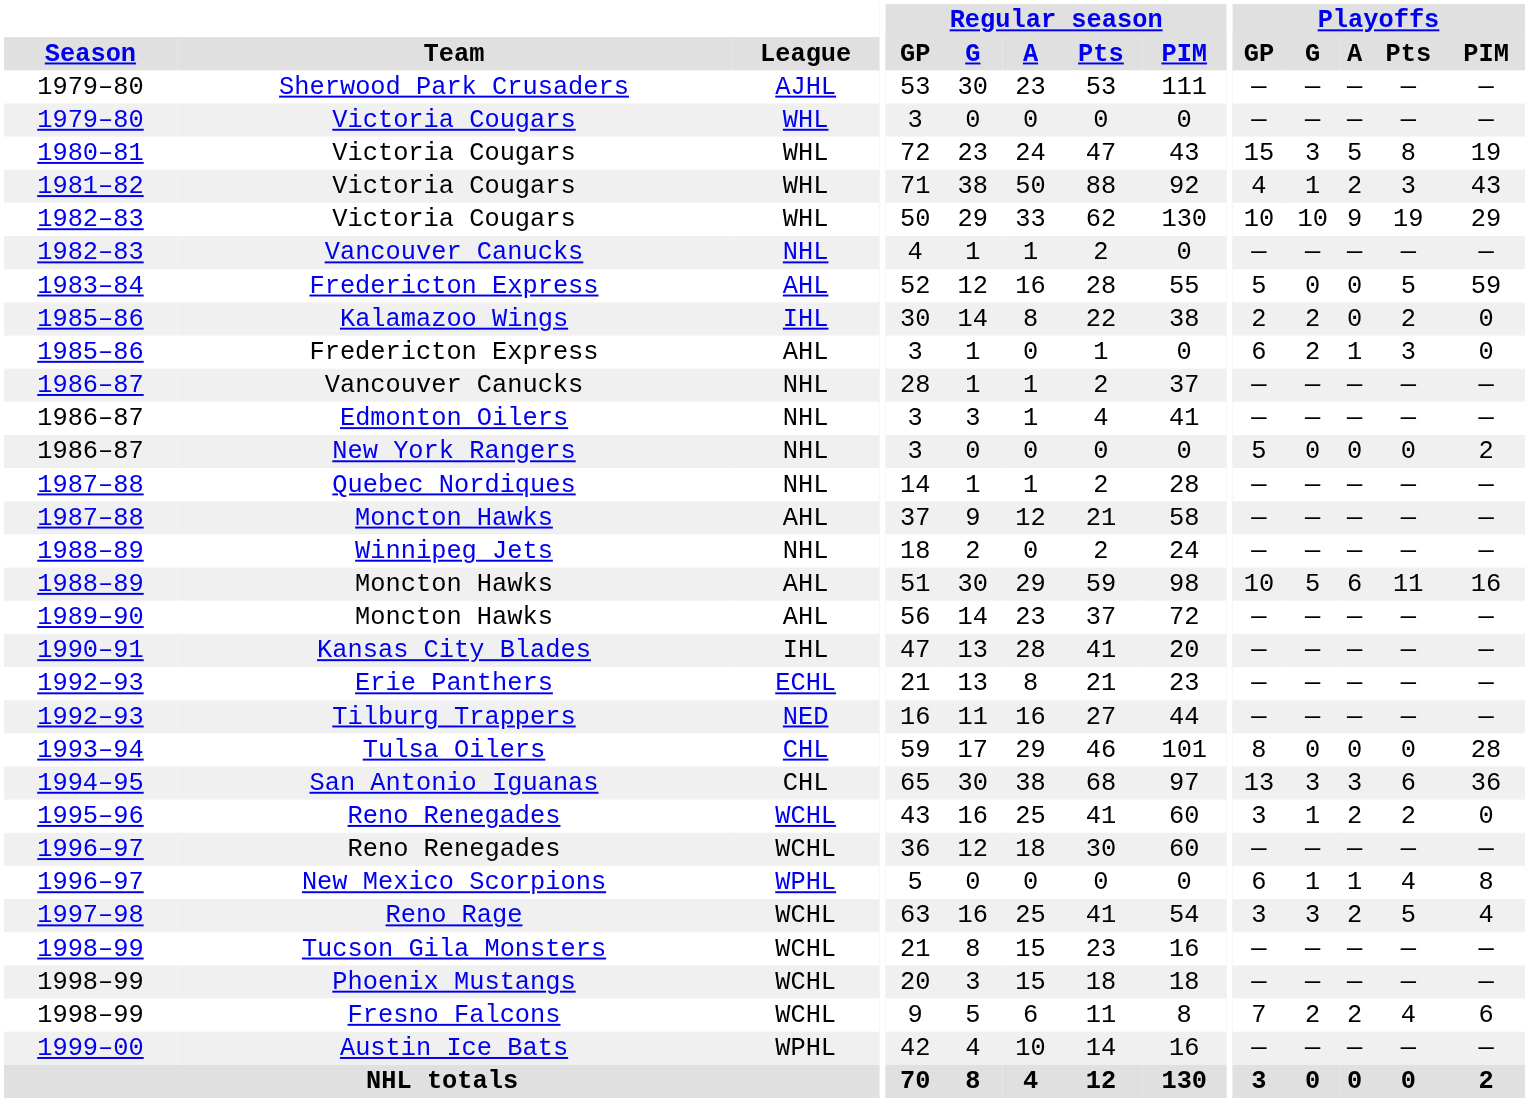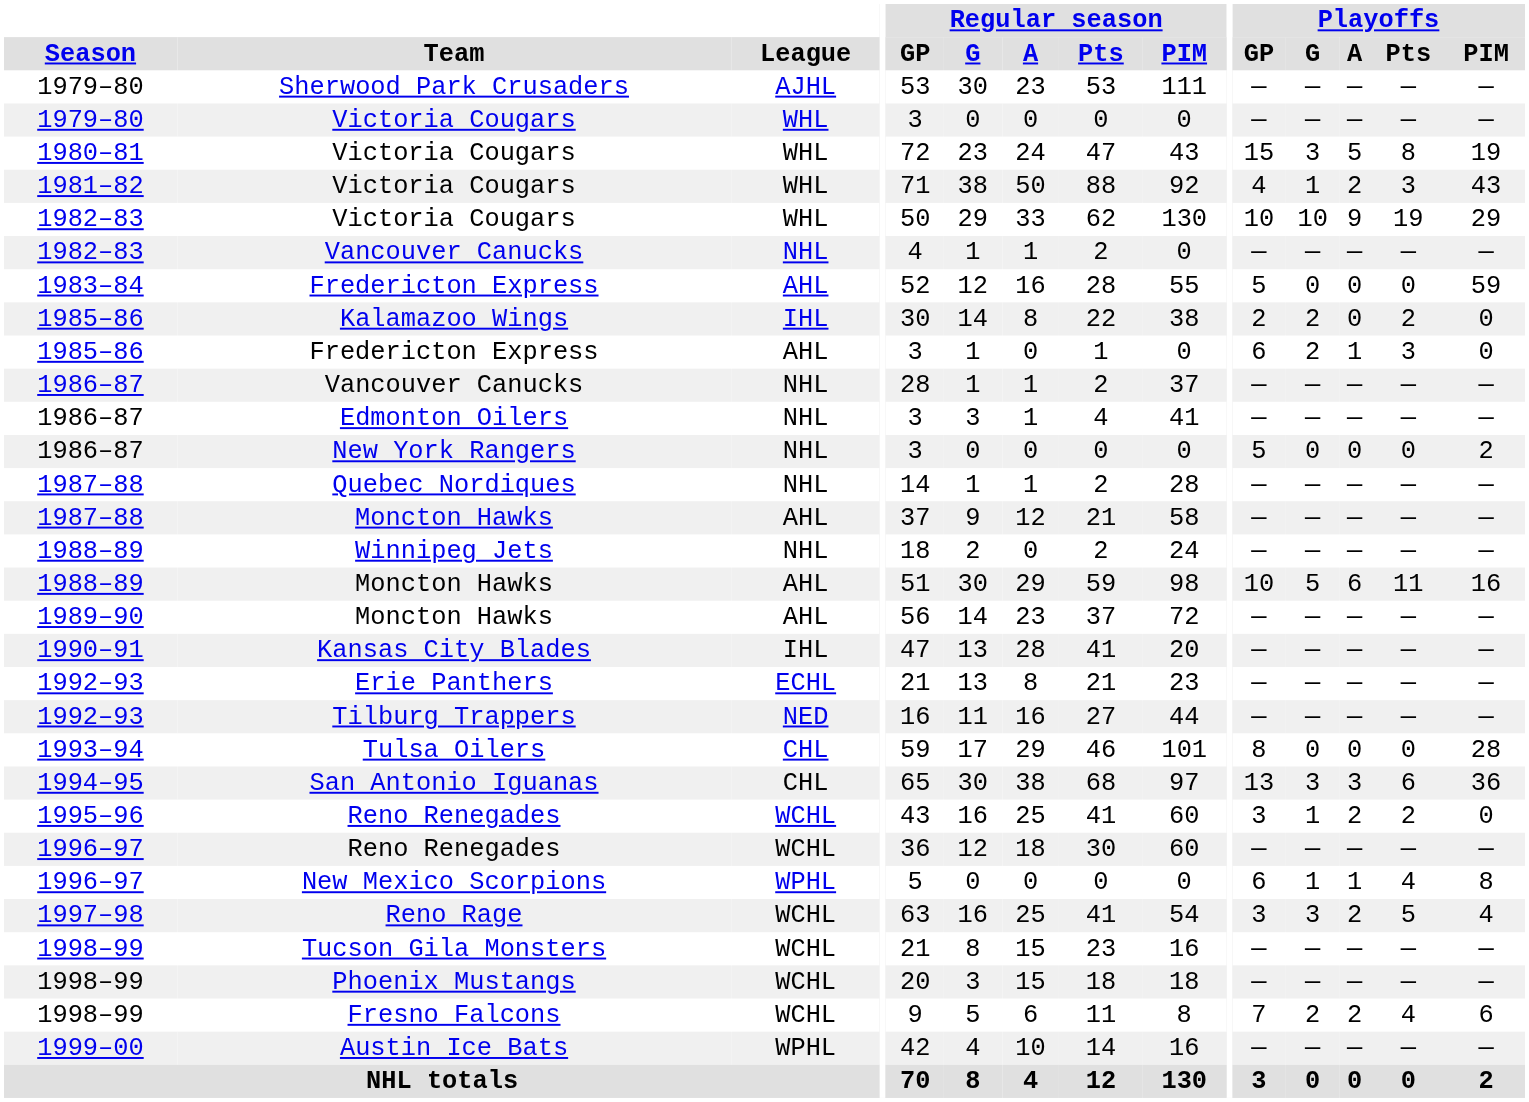1983–84 / Fredericton Express | Playoffs / Pts: 5 -> 0
